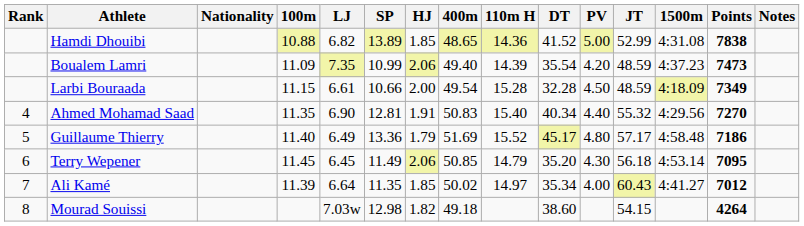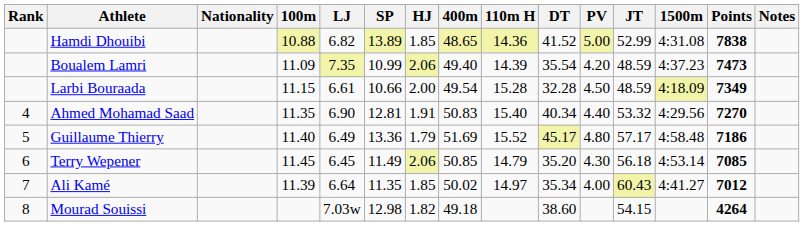Ahmed Mohamad Saad | JT: 55.32 -> 53.32
Terry Wepener | Points: 7095 -> 7085
